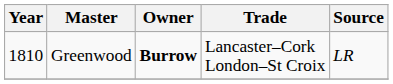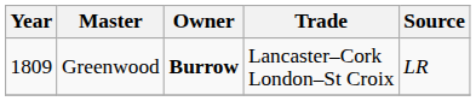Greenwood | Year: 1810 -> 1809
